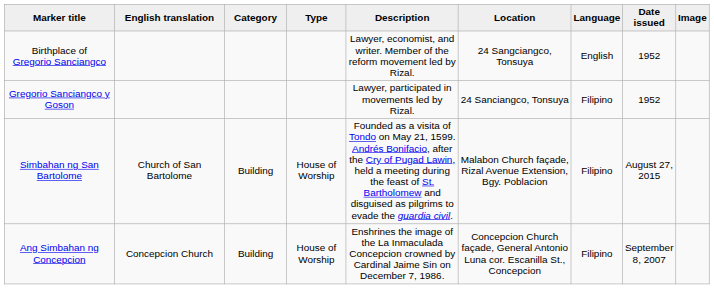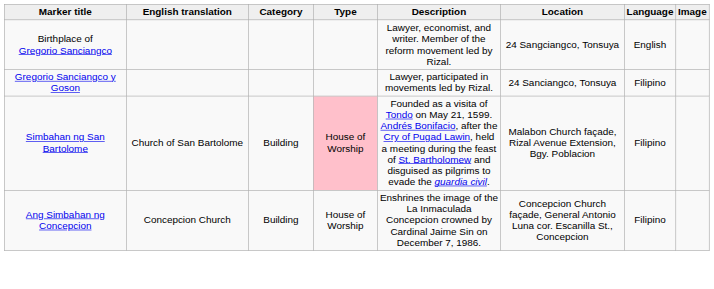- column: Date issued | 1952 | 1952 | August 27, 2015 | September 8, 2007
Simbahan ng San Bartolome | Type: no background -> pink background
